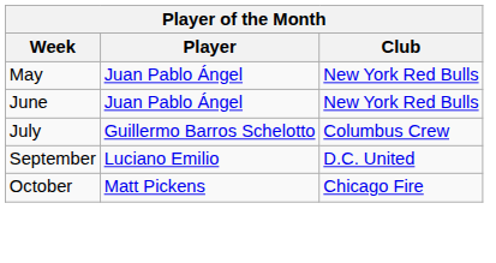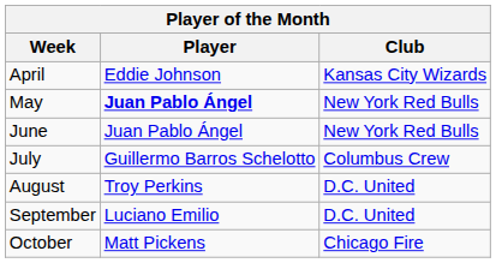+ row: April | Eddie Johnson | Kansas City Wizards
May | Player: normal -> bold
+ row: August | Troy Perkins | D.C. United
